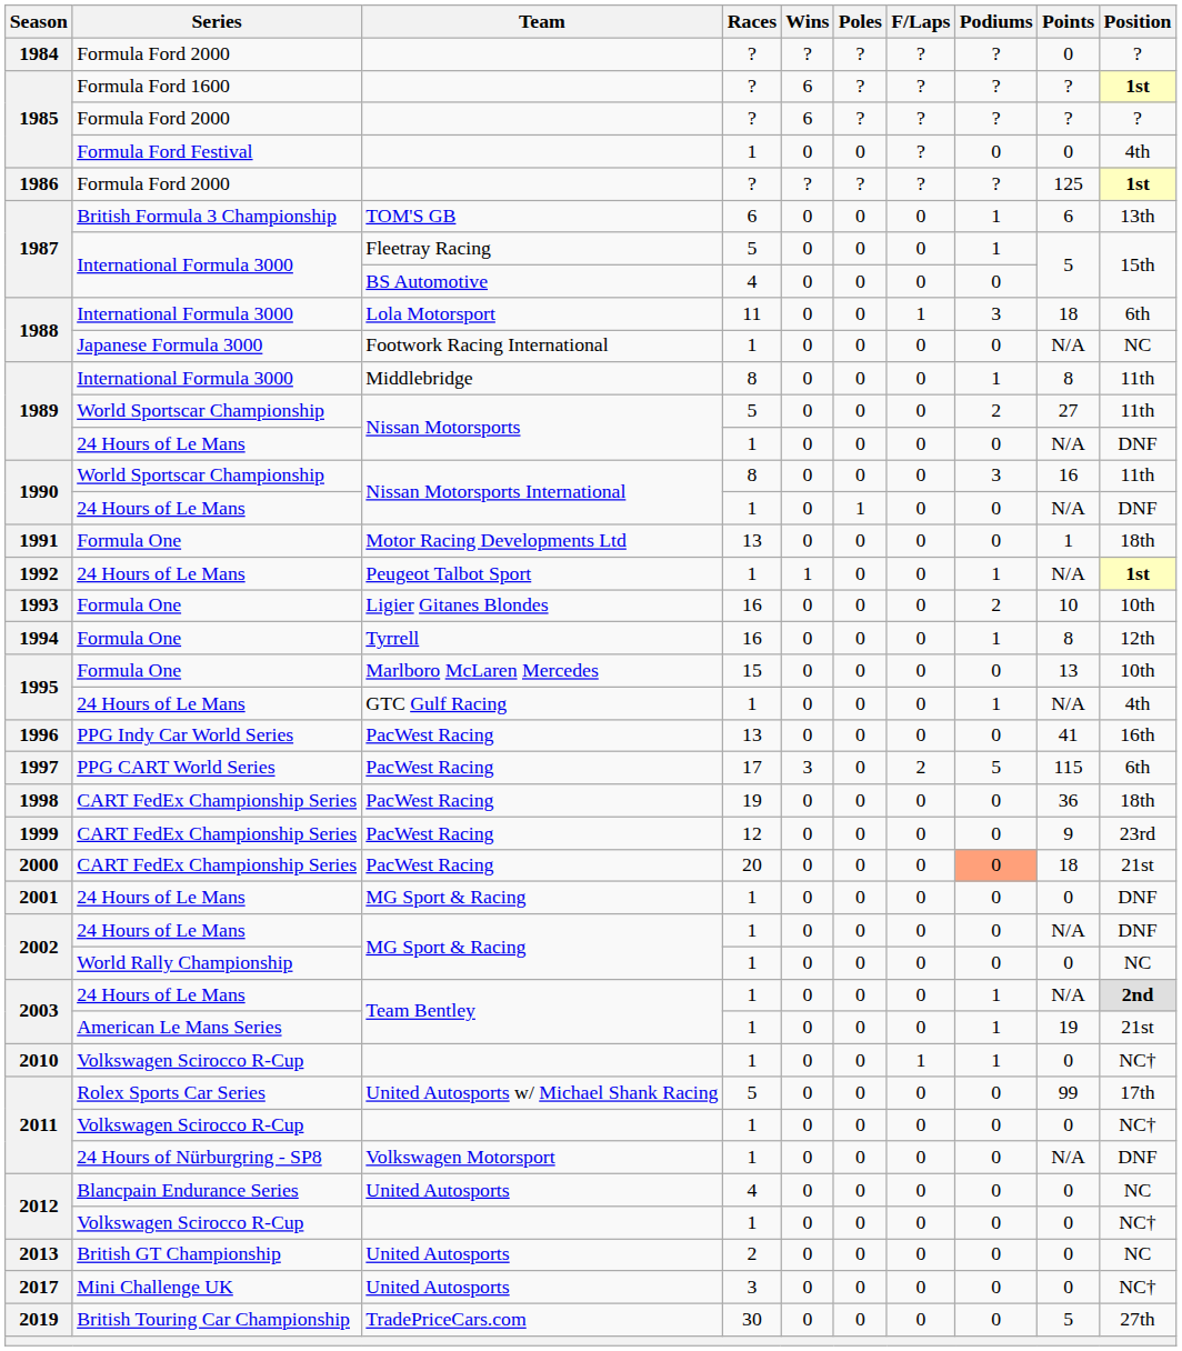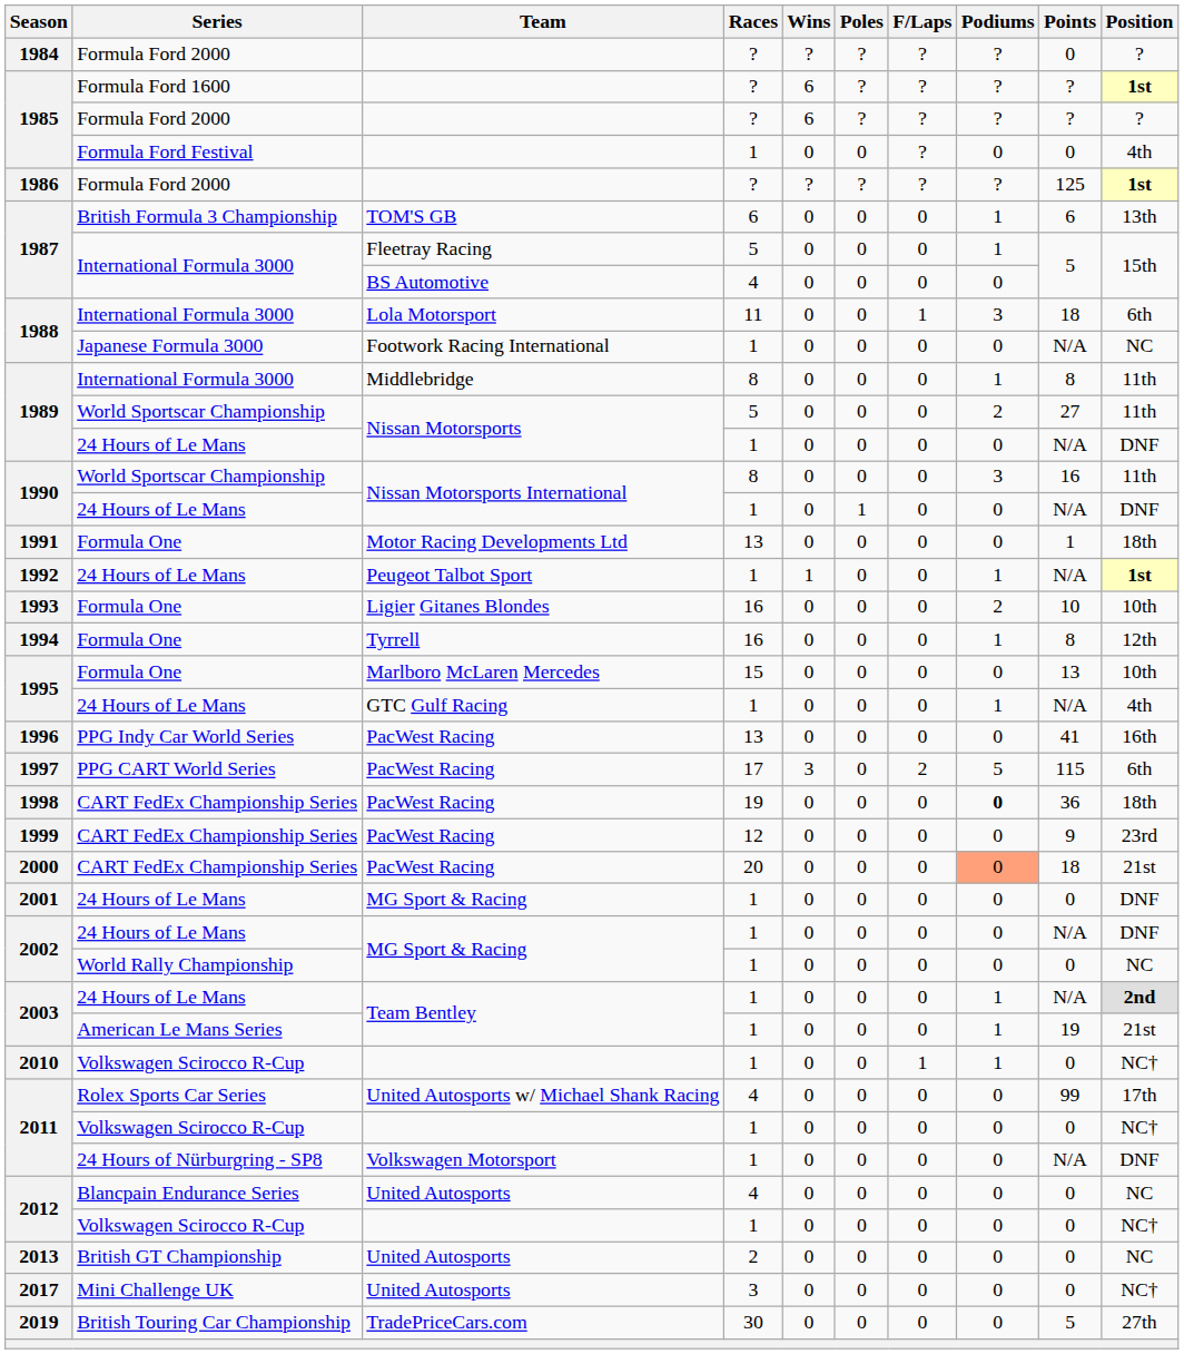1998 | Podiums: normal -> bold
2011 / Rolex Sports Car Series | Races: 5 -> 4
